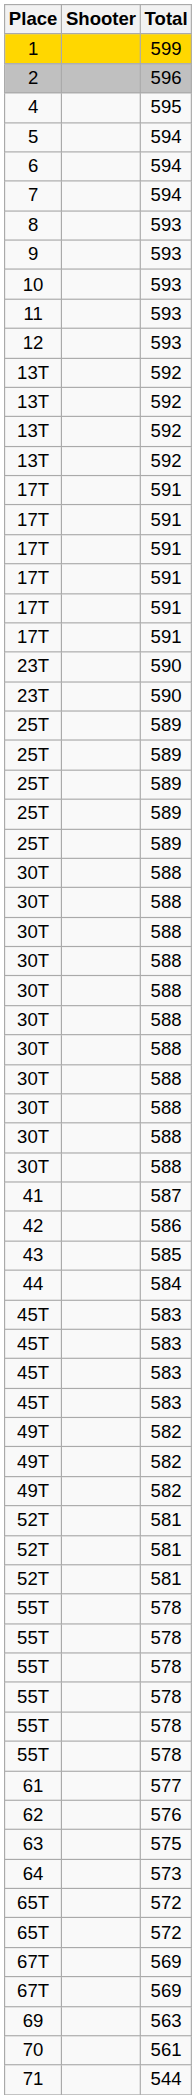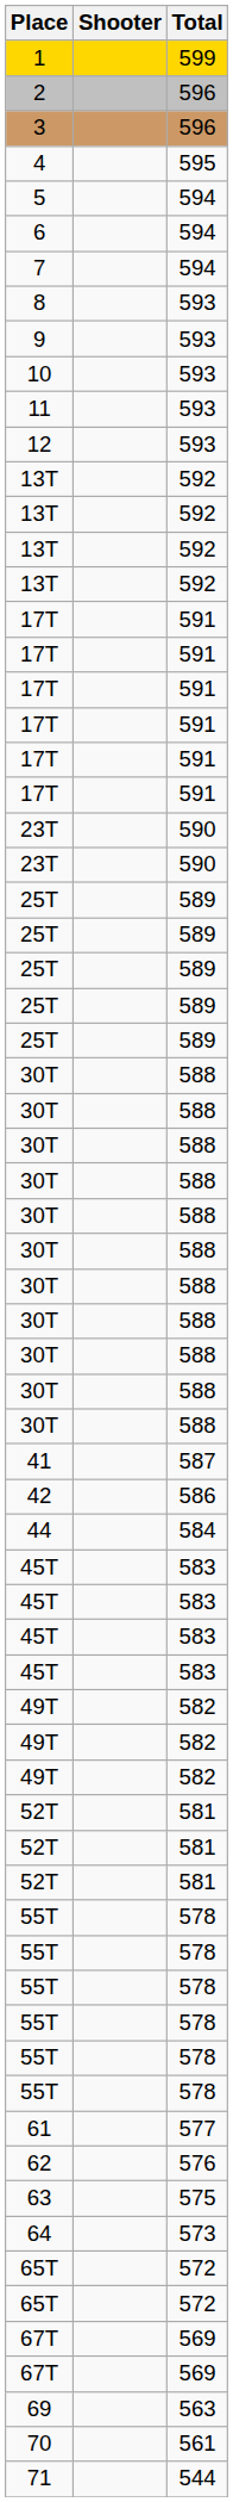+ row: 3 | 596
- row: 43 | 585
